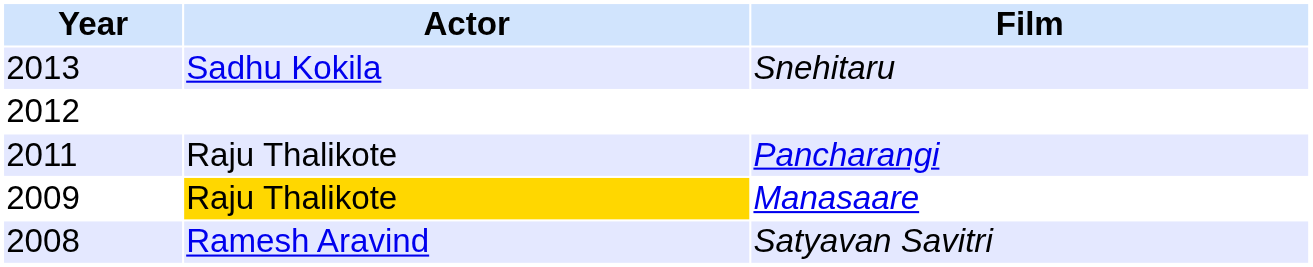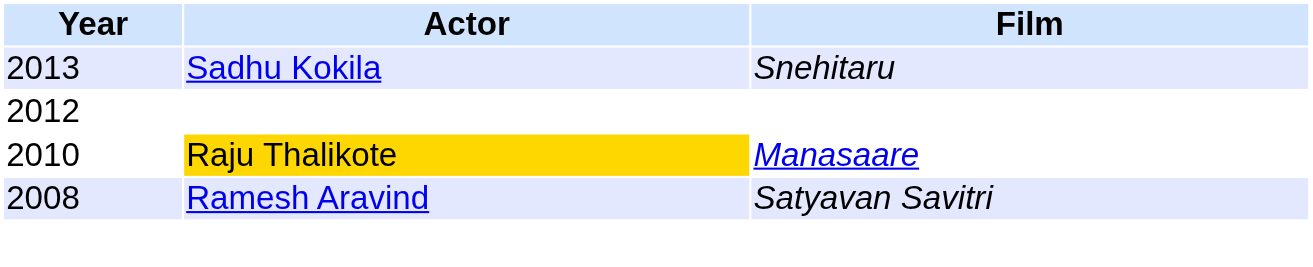- row: 2011 | Raju Thalikote | Pancharangi
Manasaare | Year: 2009 -> 2010
